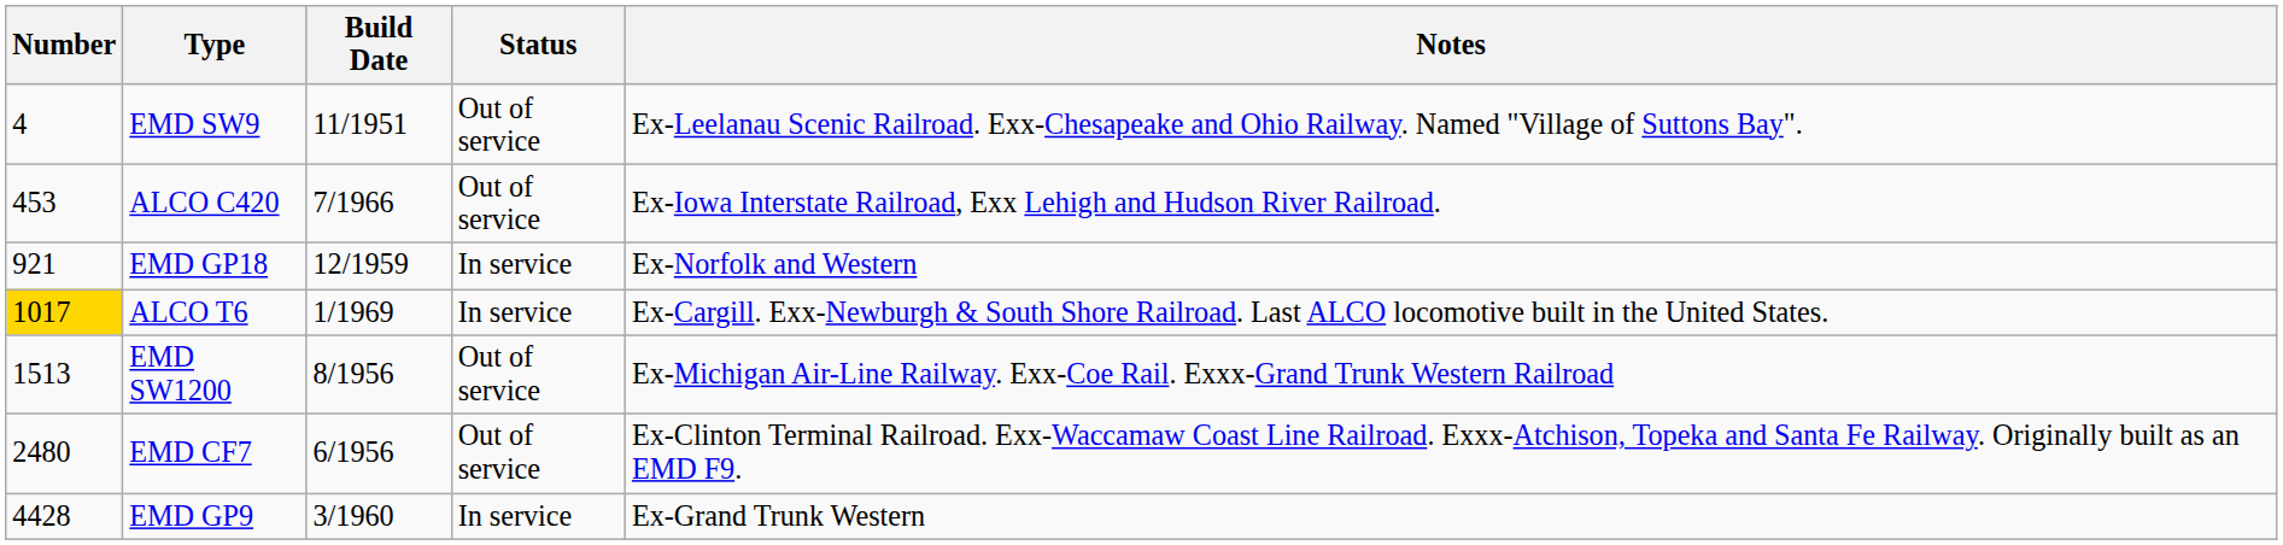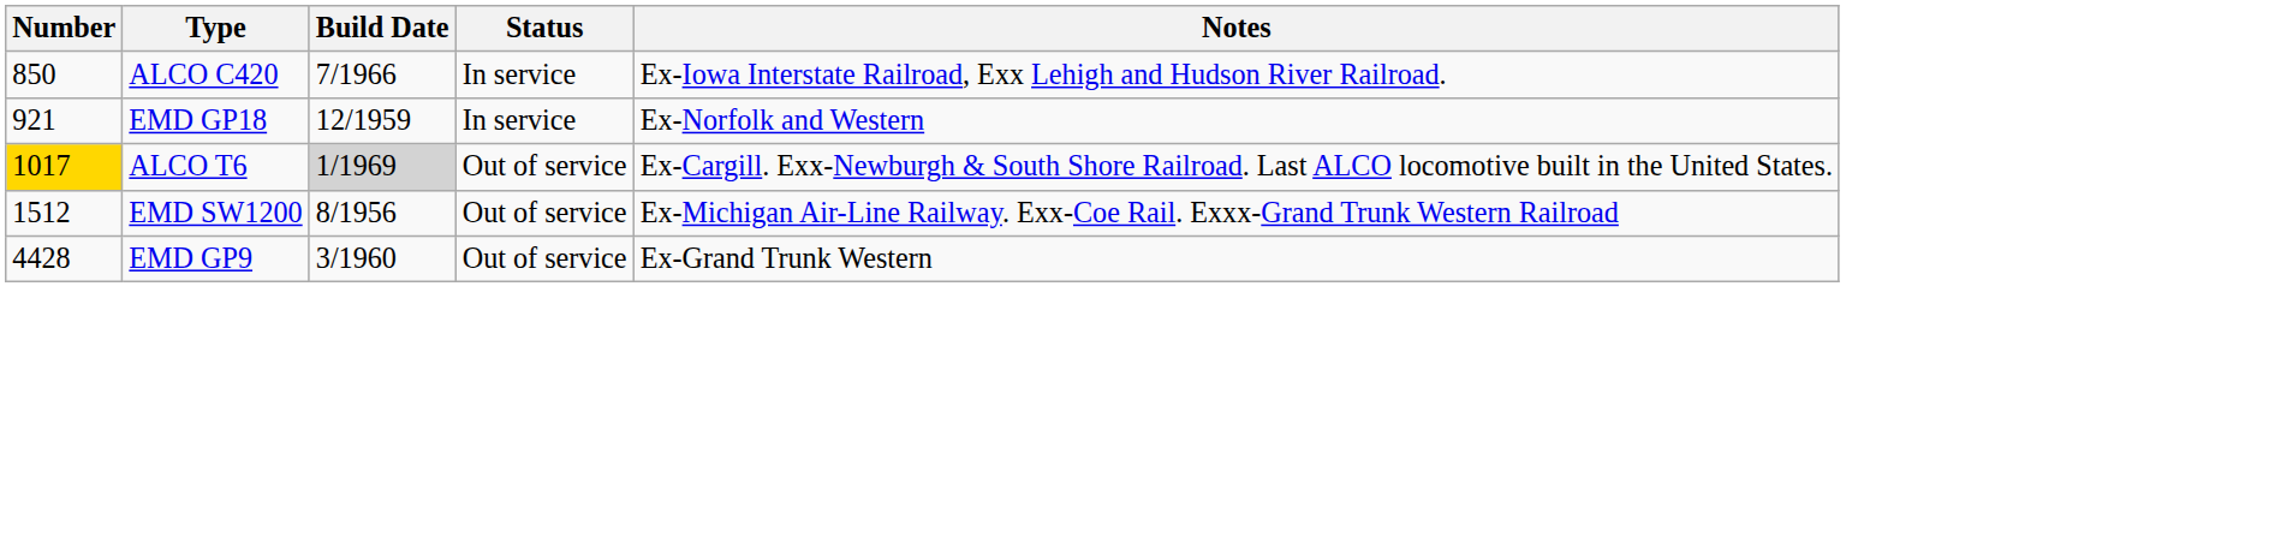- row: 4 | EMD SW9 | 11/1951 | Out of service | Ex-Leelanau Scenic Railroad. Exx-Chesapeake and Ohio Railway. Named "Village of Suttons Bay".
ALCO C420 | Number: 453 -> 850
ALCO C420 | Status: Out of service -> In service
ALCO T6 | Build Date: no background -> lightgrey background
ALCO T6 | Status: In service -> Out of service
EMD SW1200 | Number: 1513 -> 1512
- row: 2480 | EMD CF7 | 6/1956 | Out of service | Ex-Clinton Terminal Railroad. Exx-Waccamaw Coast Line Railroad. Exxx-Atchison, Topeka and Santa Fe Railway. Originally built as an EMD F9.
EMD GP9 | Status: In service -> Out of service
